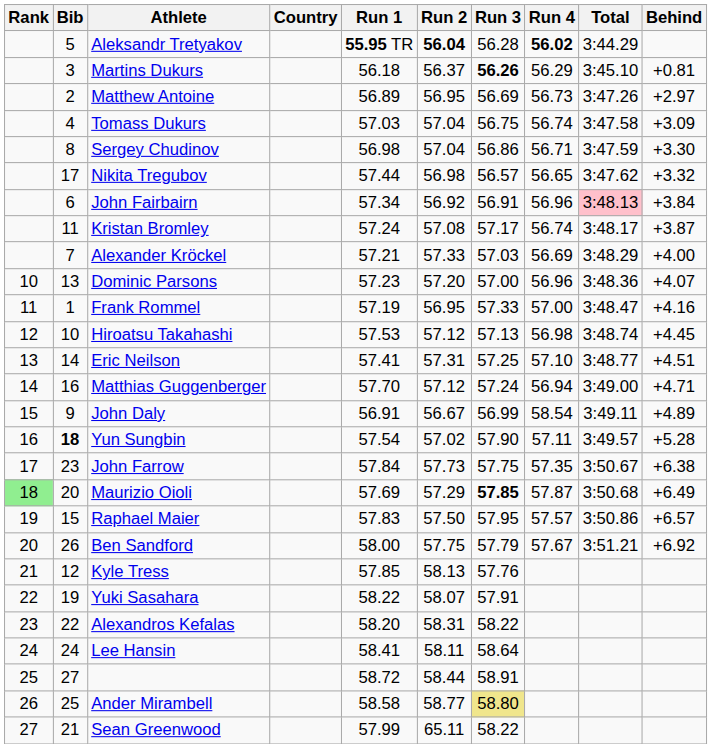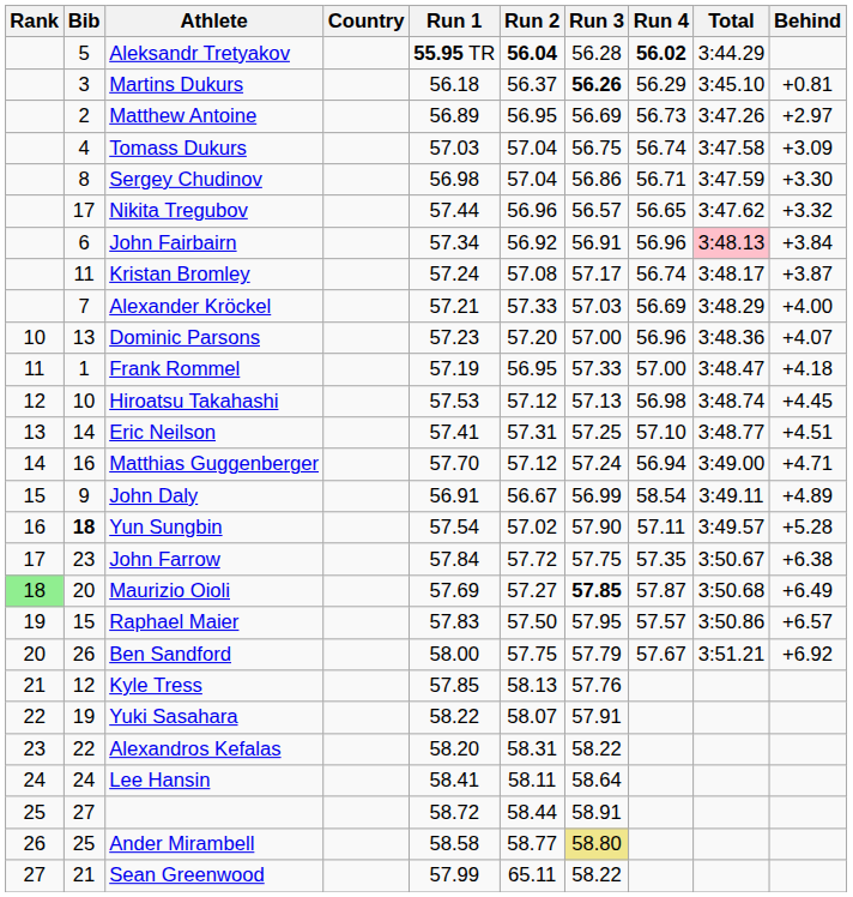Nikita Tregubov | Run 2: 56.98 -> 56.96
Frank Rommel | Behind: +4.16 -> +4.18
John Farrow | Run 2: 57.73 -> 57.72
Maurizio Oioli | Run 2: 57.29 -> 57.27
